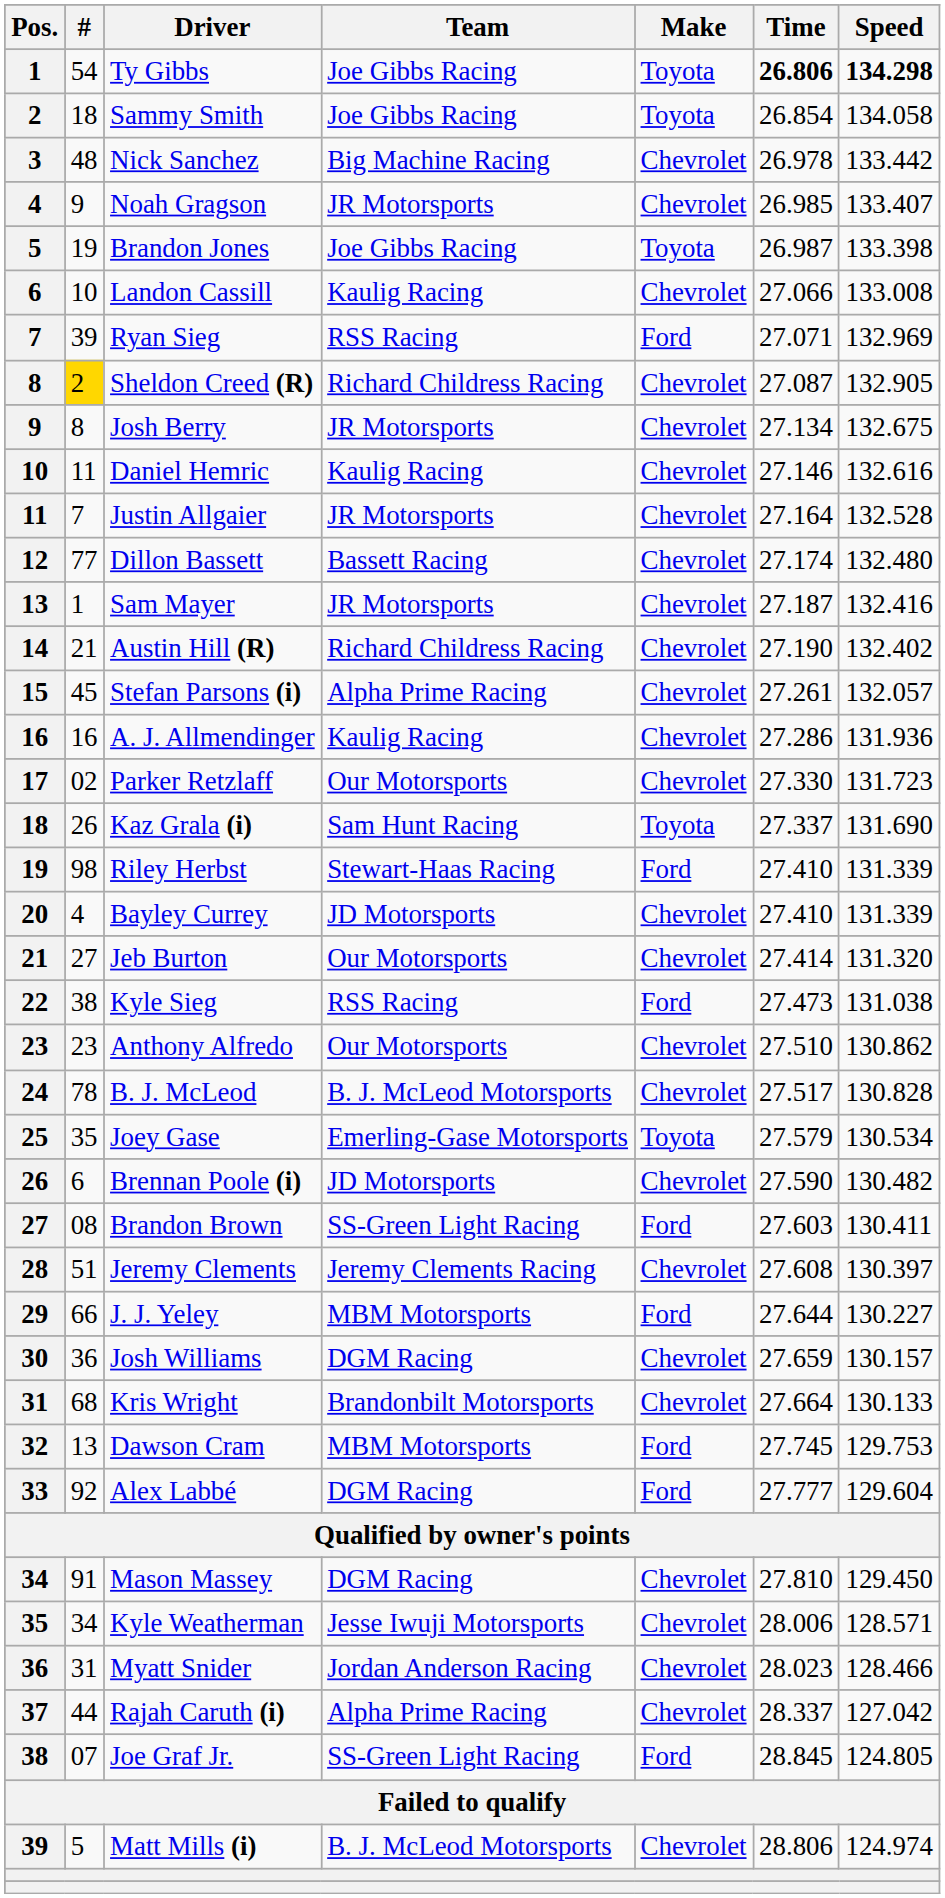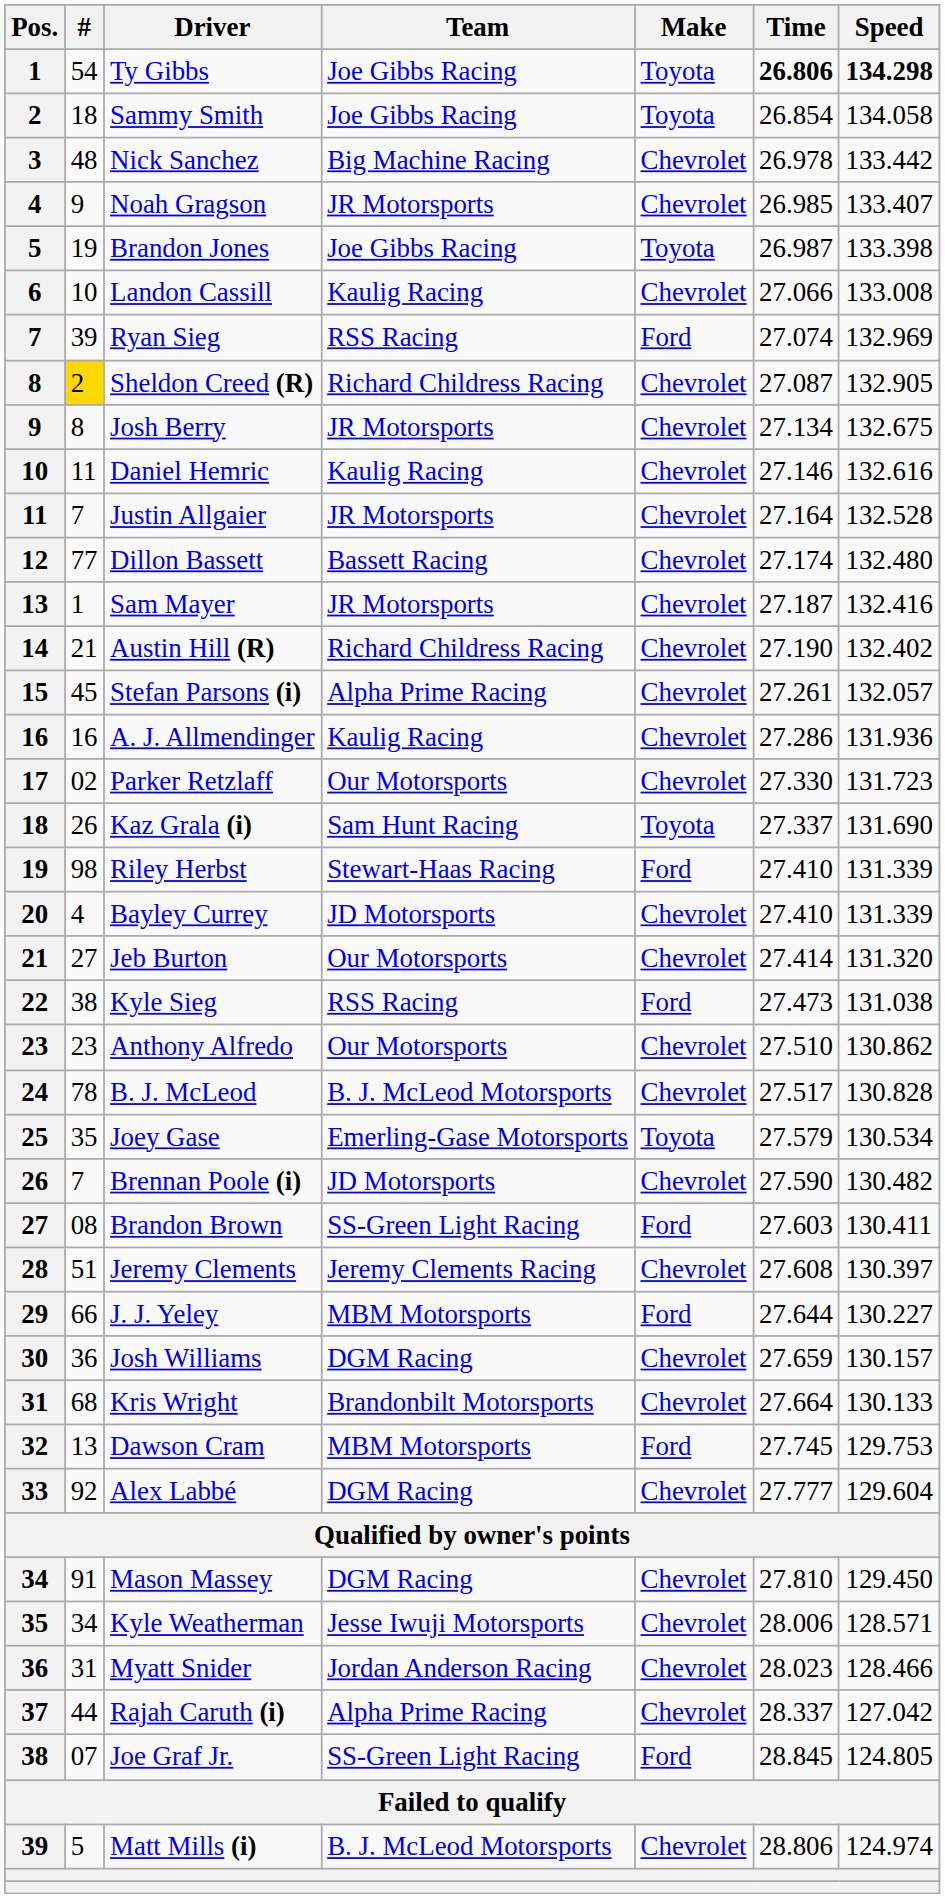Ryan Sieg | Time: 27.071 -> 27.074
Brennan Poole (i) | #: 6 -> 7
Alex Labbé | Make: Ford -> Chevrolet
